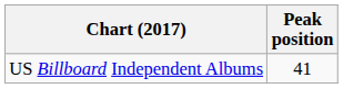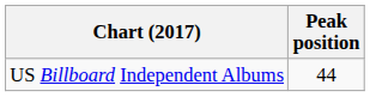US Billboard Independent Albums | Peak position: 41 -> 44
